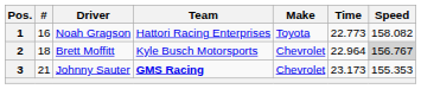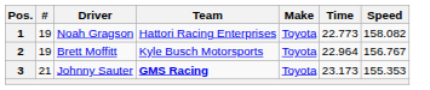1 | #: 16 -> 19
2 | #: 18 -> 19
2 | Make: Chevrolet -> Toyota
2 | Speed: lightgrey background -> no background
3 | Make: Chevrolet -> Toyota
